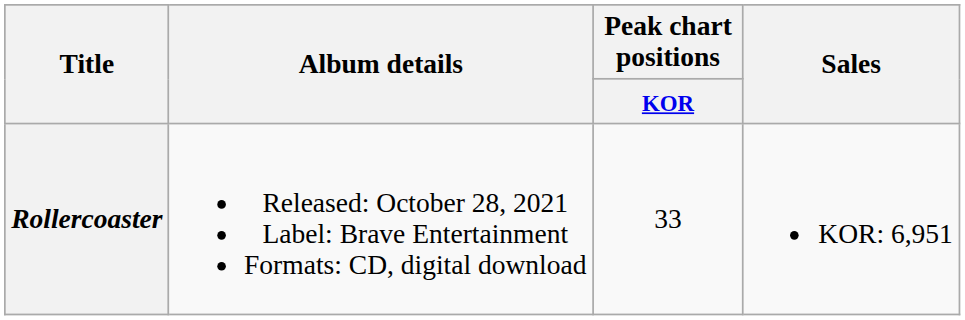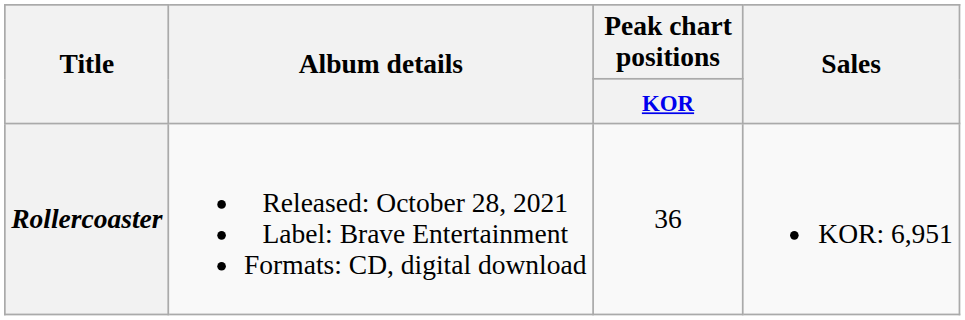Rollercoaster | Peak chart positions / KOR: 33 -> 36
